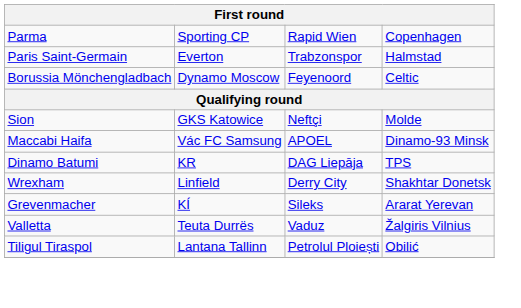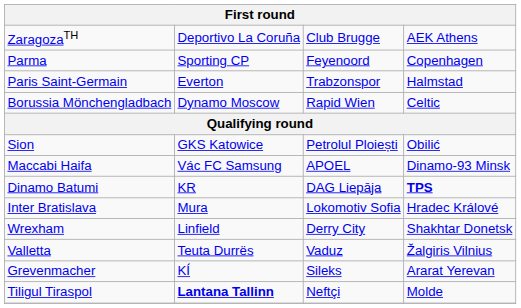+ row: ZaragozaTH | Deportivo La Coruña | Club Brugge | AEK Athens
Parma | column 3: Rapid Wien -> Feyenoord
Borussia Mönchengladbach | column 3: Feyenoord -> Rapid Wien
Sion | column 3: Neftçi -> Petrolul Ploiești
Sion | column 4: Molde -> Obilić
Dinamo Batumi | column 4: normal -> bold
+ row: Inter Bratislava | Mura | Lokomotiv Sofia | Hradec Králové
rows swapped: Valletta <-> Grevenmacher
Tiligul Tiraspol | column 2: normal -> bold
Tiligul Tiraspol | column 3: Petrolul Ploiești -> Neftçi
Tiligul Tiraspol | column 4: Obilić -> Molde
